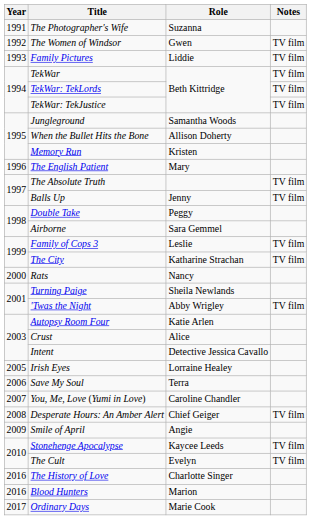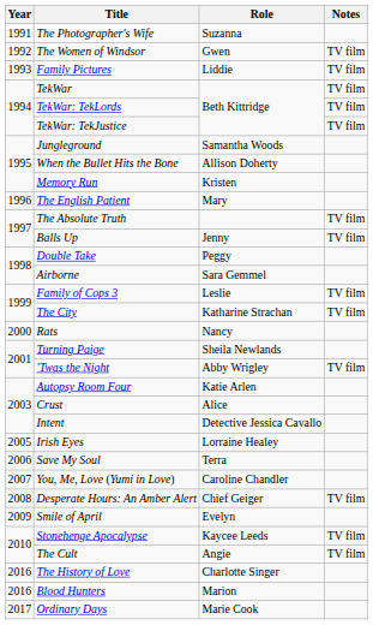Smile of April | Role: Angie -> Evelyn
The Cult | Role: Evelyn -> Angie
